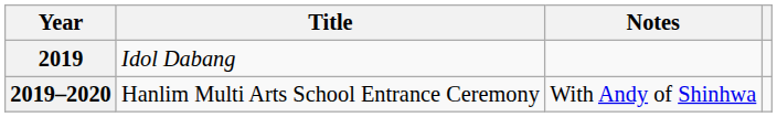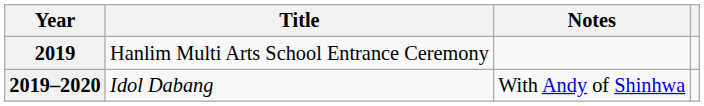2019 | Title: Idol Dabang -> Hanlim Multi Arts School Entrance Ceremony
2019–2020 | Title: Hanlim Multi Arts School Entrance Ceremony -> Idol Dabang
